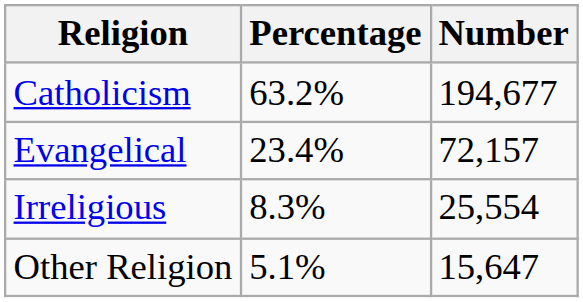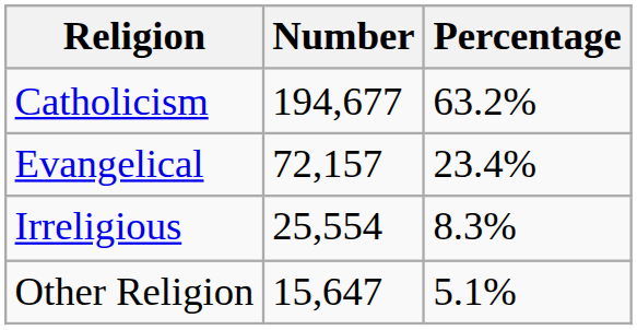columns swapped: Percentage <-> Number
